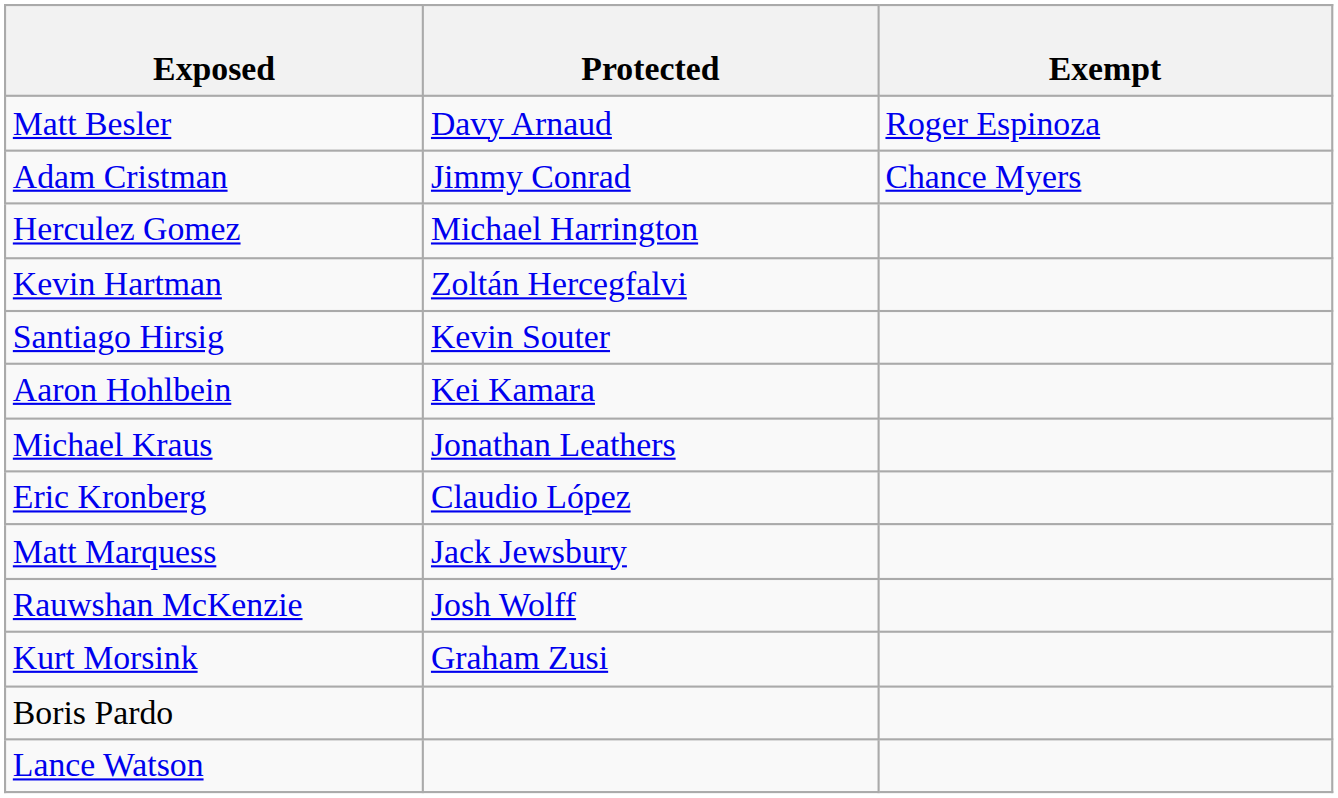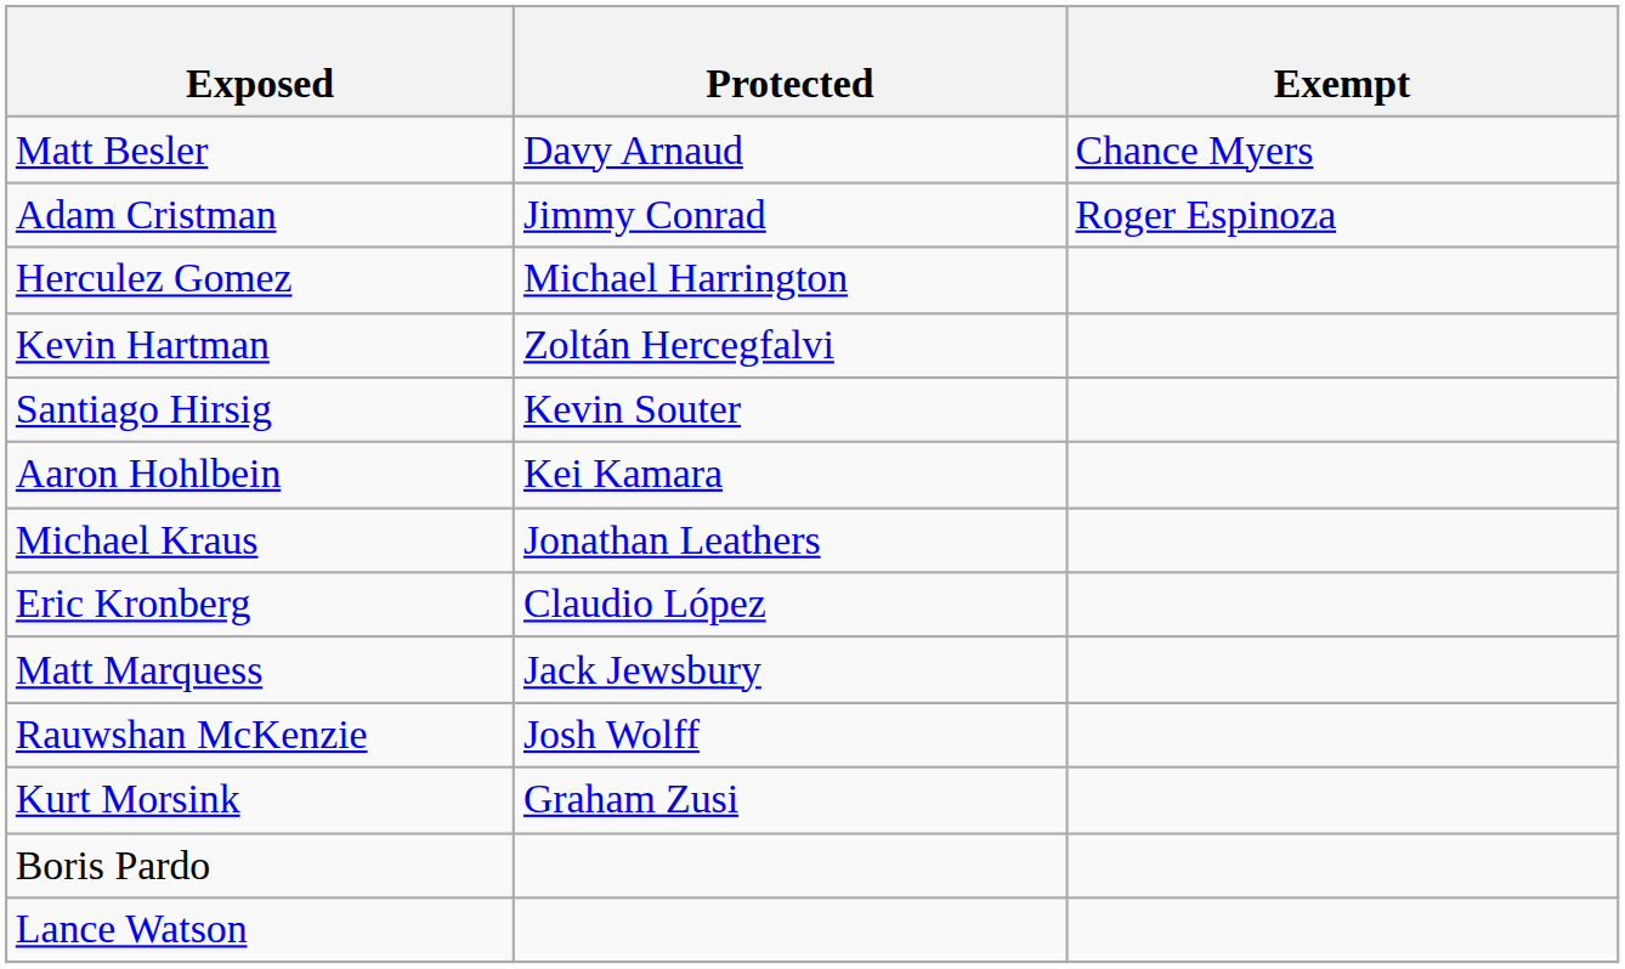Matt Besler | Exempt: Roger Espinoza -> Chance Myers
Adam Cristman | Exempt: Chance Myers -> Roger Espinoza
